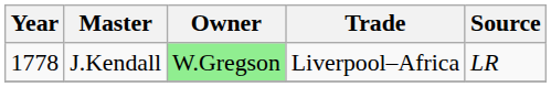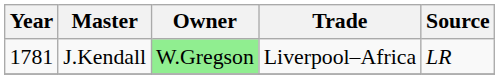J.Kendall | Year: 1778 -> 1781
